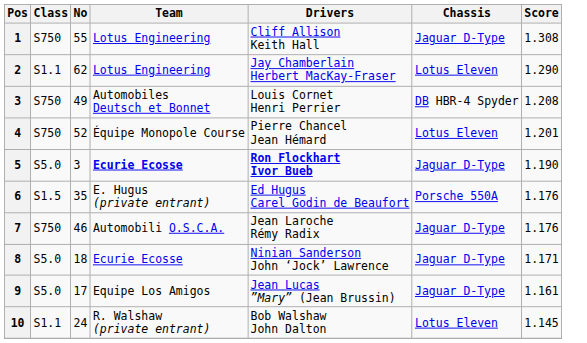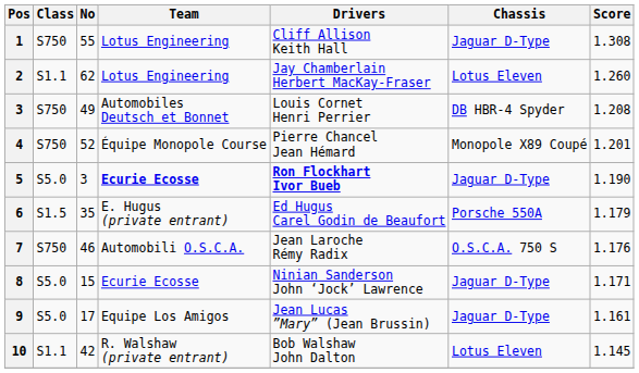2 | Score: 1.290 -> 1.260
4 | Chassis: Lotus Eleven -> Monopole X89 Coupé
6 | Score: 1.176 -> 1.179
7 | Chassis: Jaguar D-Type -> O.S.C.A. 750 S
8 | No: 18 -> 15
10 | No: 24 -> 42
